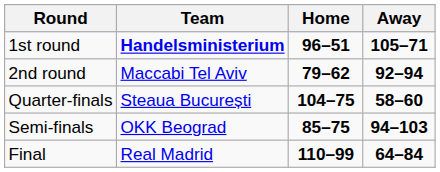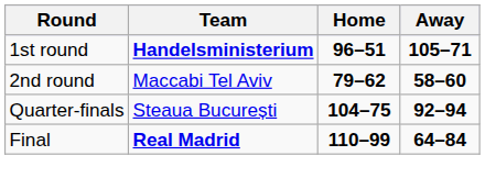2nd round | Away: 92–94 -> 58–60
Quarter-finals | Away: 58–60 -> 92–94
- row: Semi-finals | OKK Beograd | 85–75 | 94–103
Final | Team: normal -> bold
